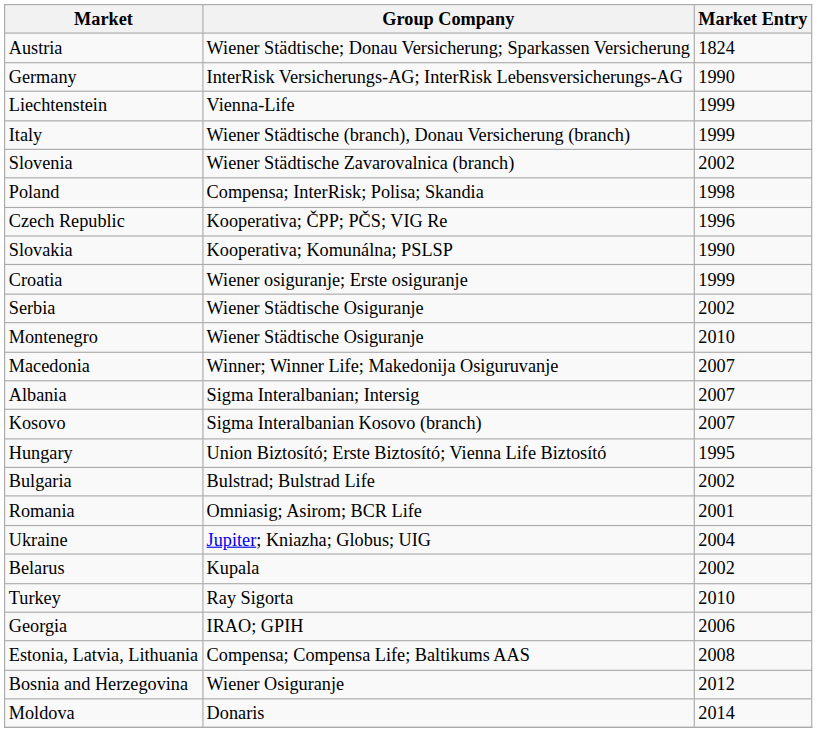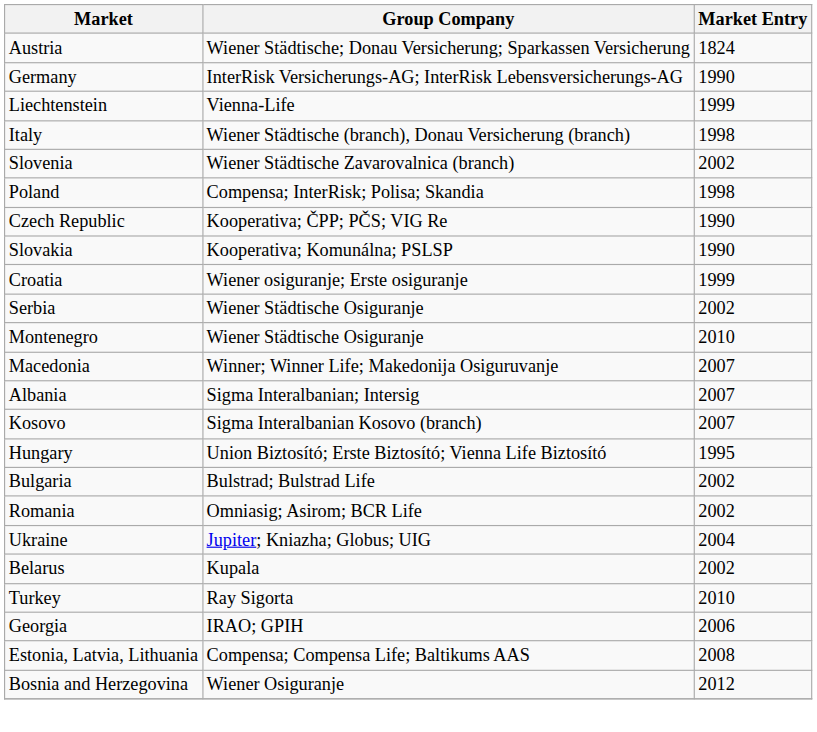Italy | Market Entry: 1999 -> 1998
Czech Republic | Market Entry: 1996 -> 1990
Romania | Market Entry: 2001 -> 2002
- row: Moldova | Donaris | 2014
